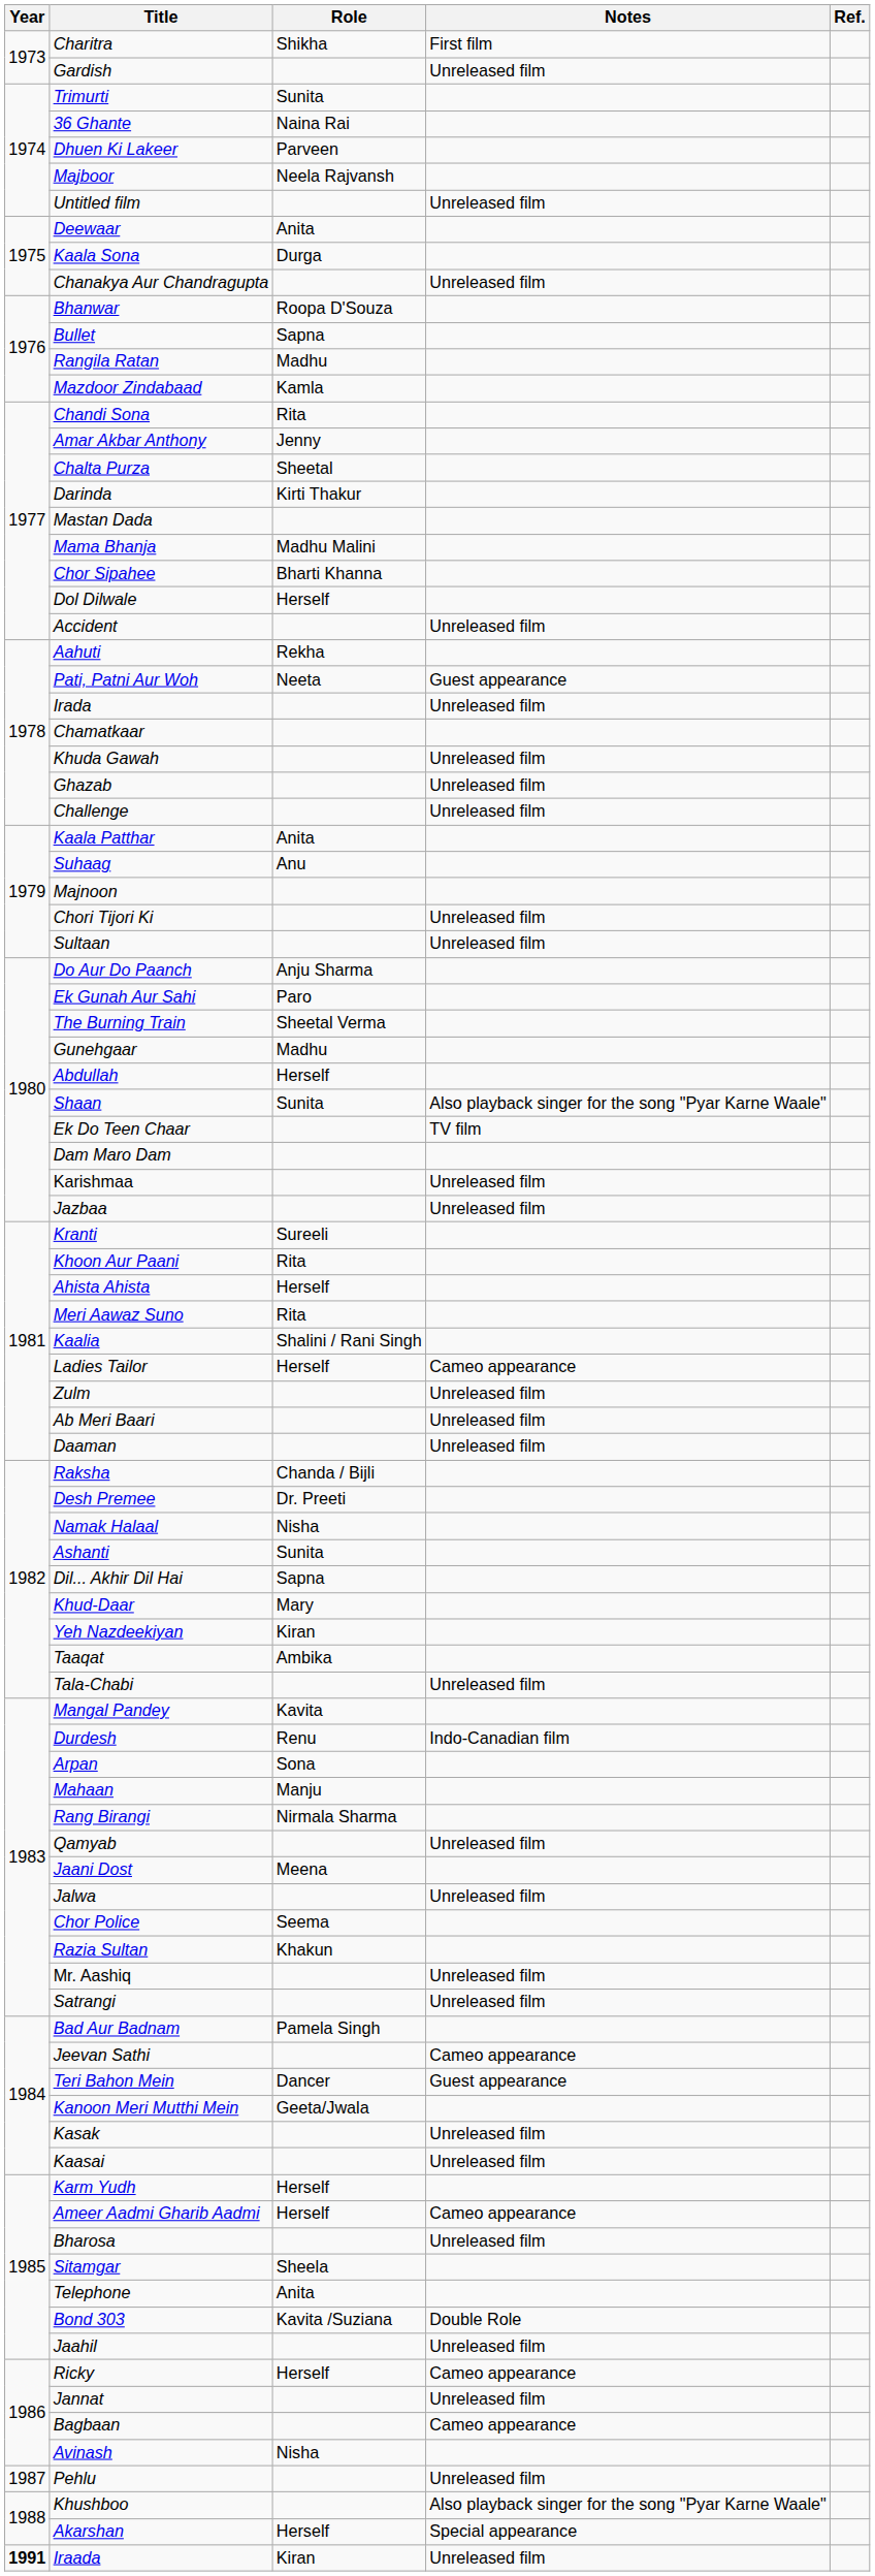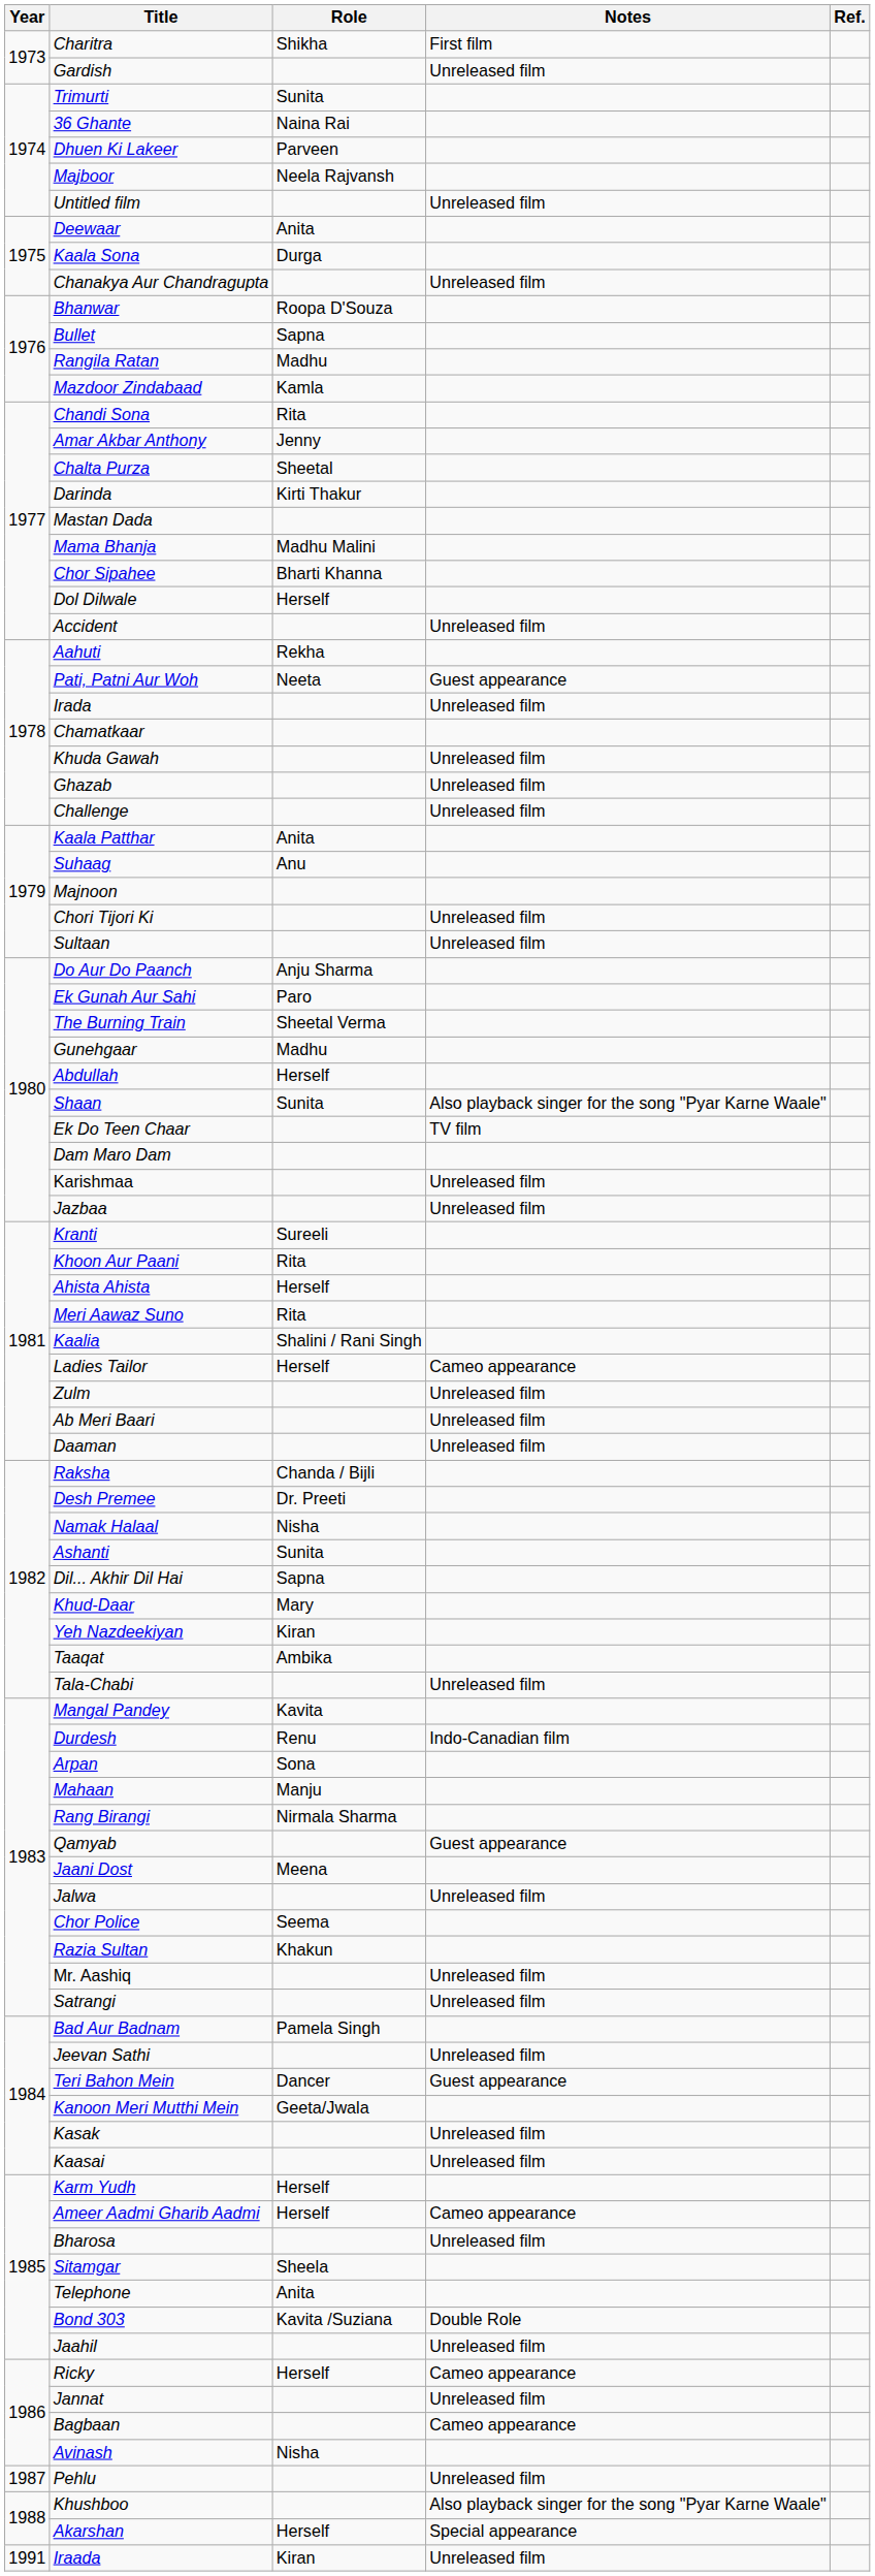Qamyab | Notes: Unreleased film -> Guest appearance
Jeevan Sathi | Notes: Cameo appearance -> Unreleased film
Iraada | Year: bold -> normal
